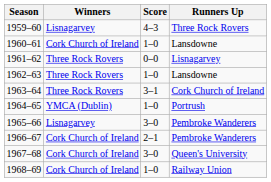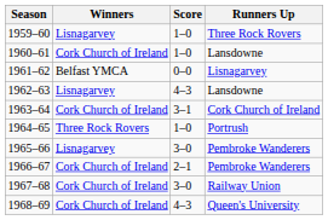1959–60 | Score: 4–3 -> 1–0
1961–62 | Winners: Three Rock Rovers -> Belfast YMCA
1962–63 | Winners: Three Rock Rovers -> Lisnagarvey
1962–63 | Score: 1–0 -> 4–3
1963–64 | Winners: Three Rock Rovers -> Cork Church of Ireland
1964–65 | Winners: YMCA (Dublin) -> Three Rock Rovers
1967–68 | Runners Up: Queen's University -> Railway Union
1968–69 | Score: 1–0 -> 4–3
1968–69 | Runners Up: Railway Union -> Queen's University
